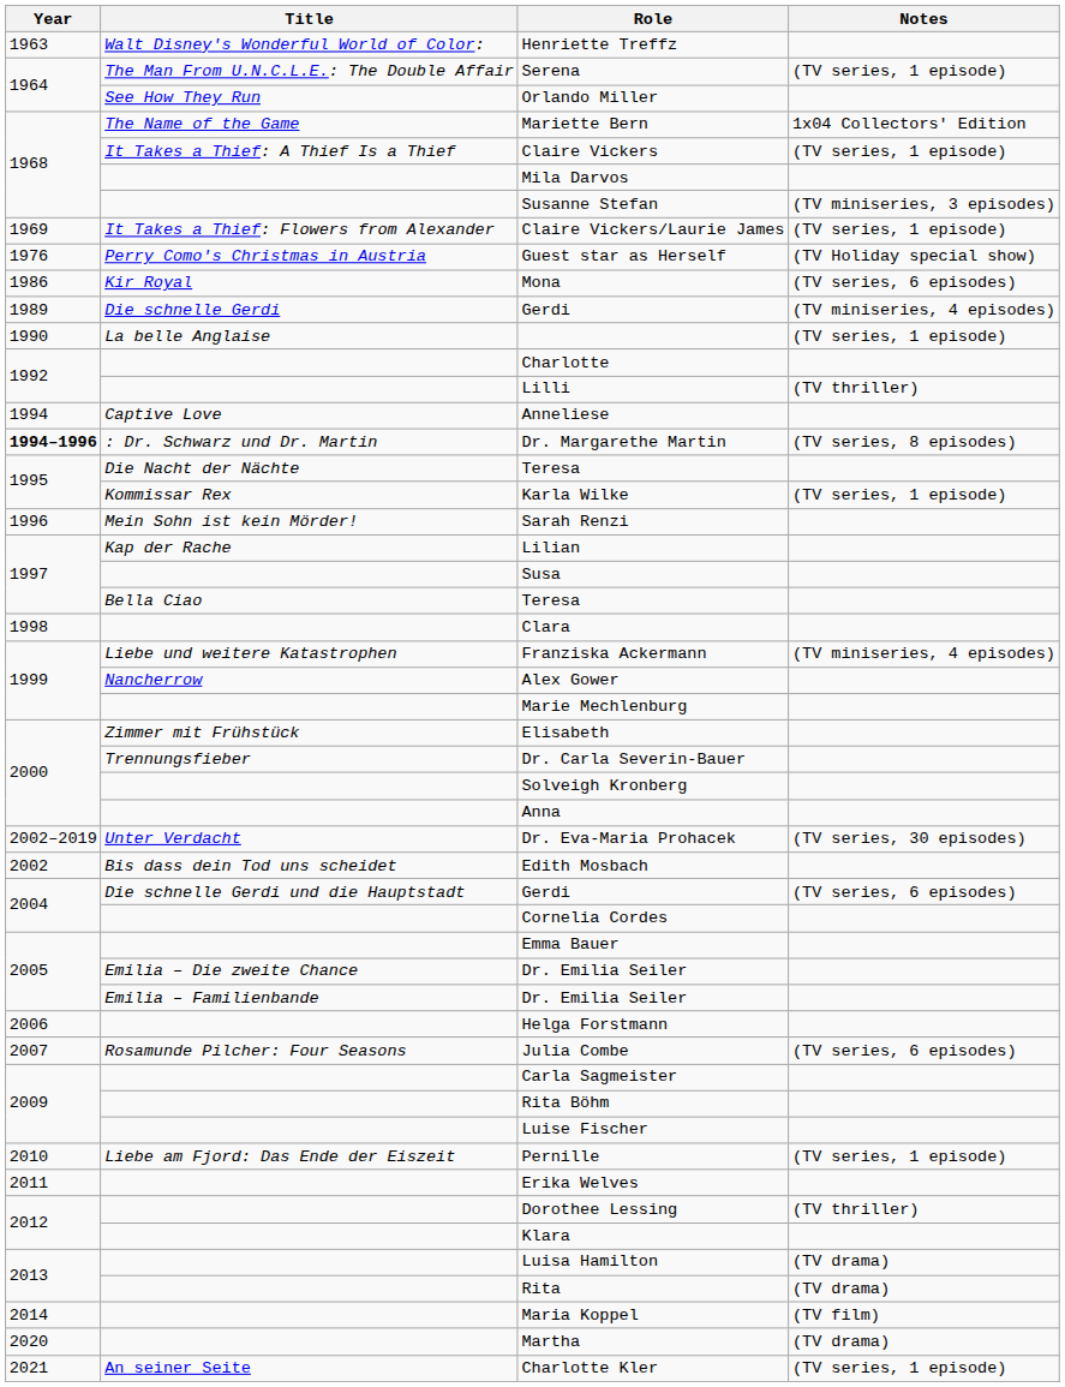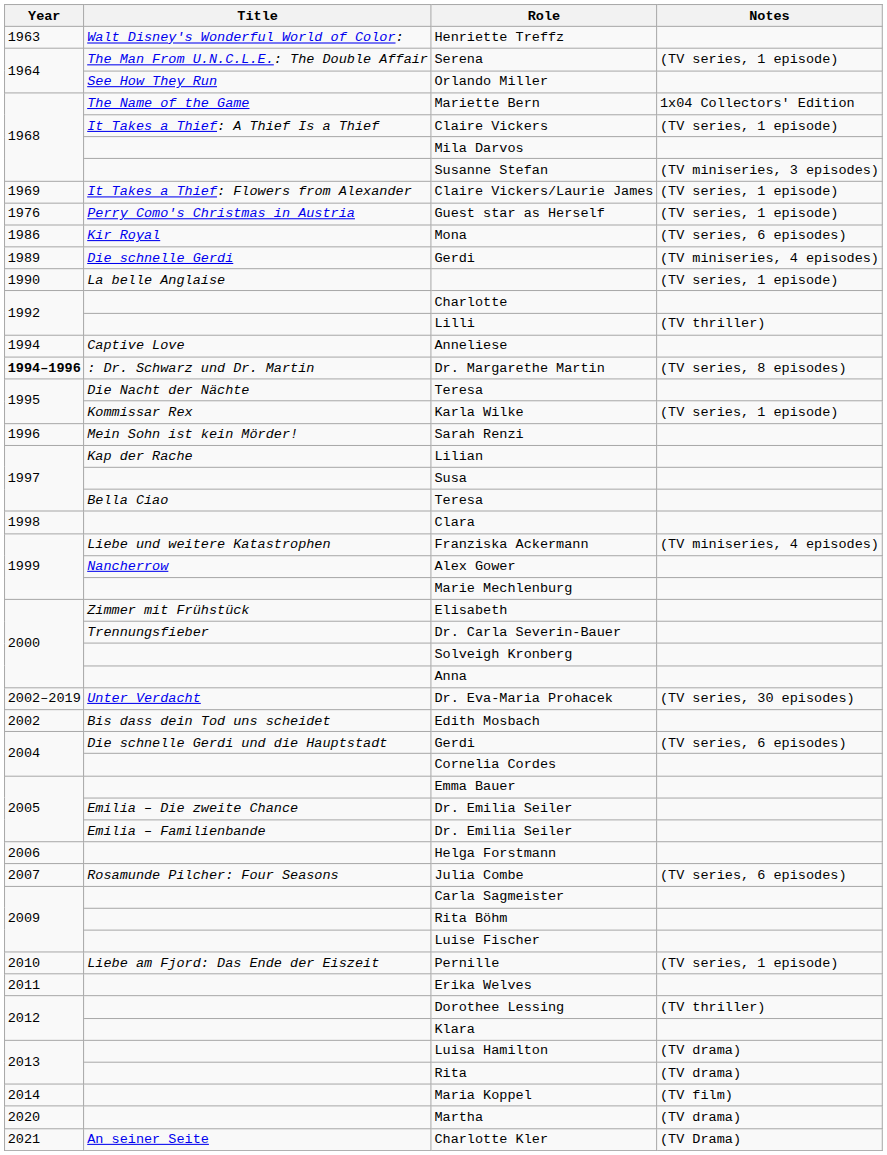Guest star as Herself | Notes: (TV Holiday special show) -> (TV series, 1 episode)
Charlotte Kler | Notes: (TV series, 1 episode) -> (TV Drama)
